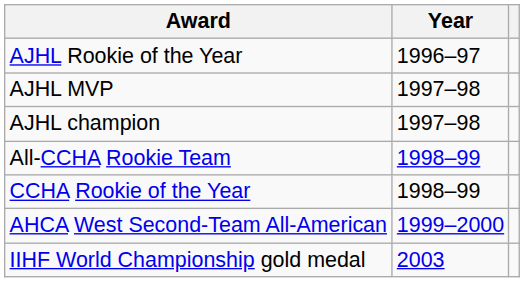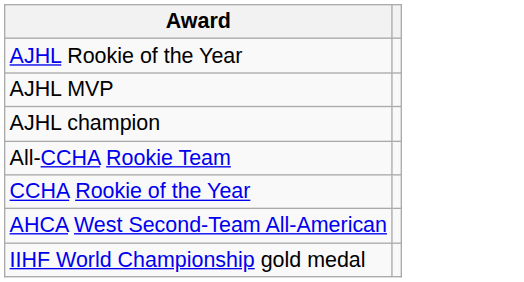- column: Year | 1996–97 | 1997–98 | 1997–98 | 1998–99 | 1998–99 | 1999–2000 | 2003
